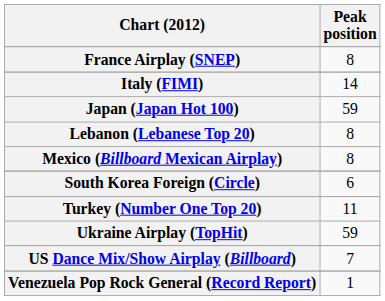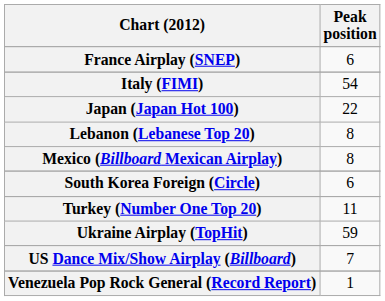France Airplay (SNEP) | Peak position: 8 -> 6
Italy (FIMI) | Peak position: 14 -> 54
Japan (Japan Hot 100) | Peak position: 59 -> 22
